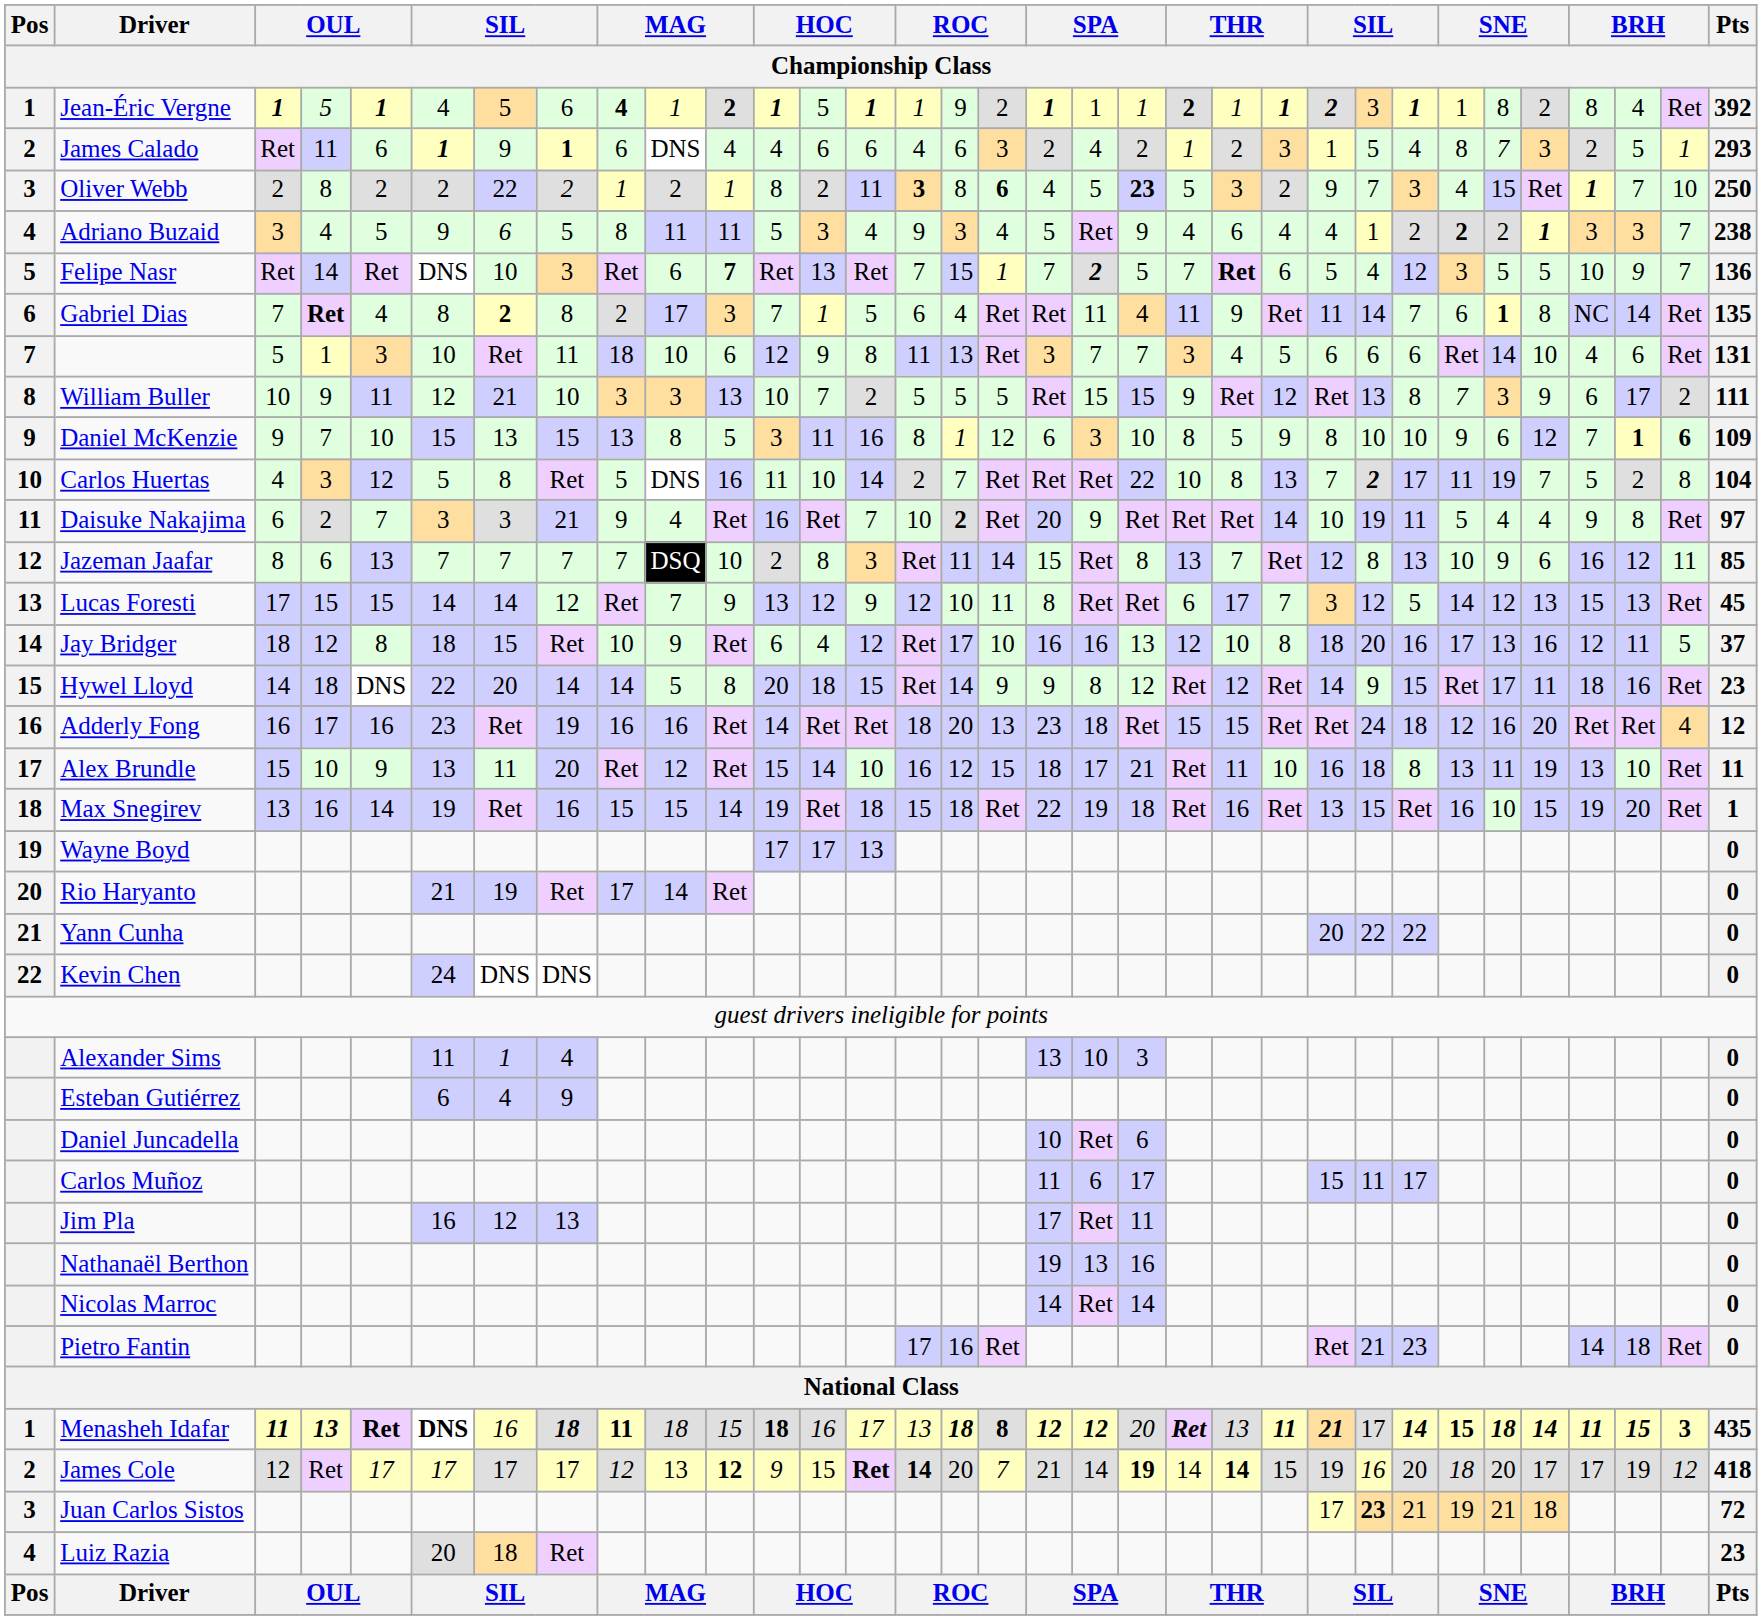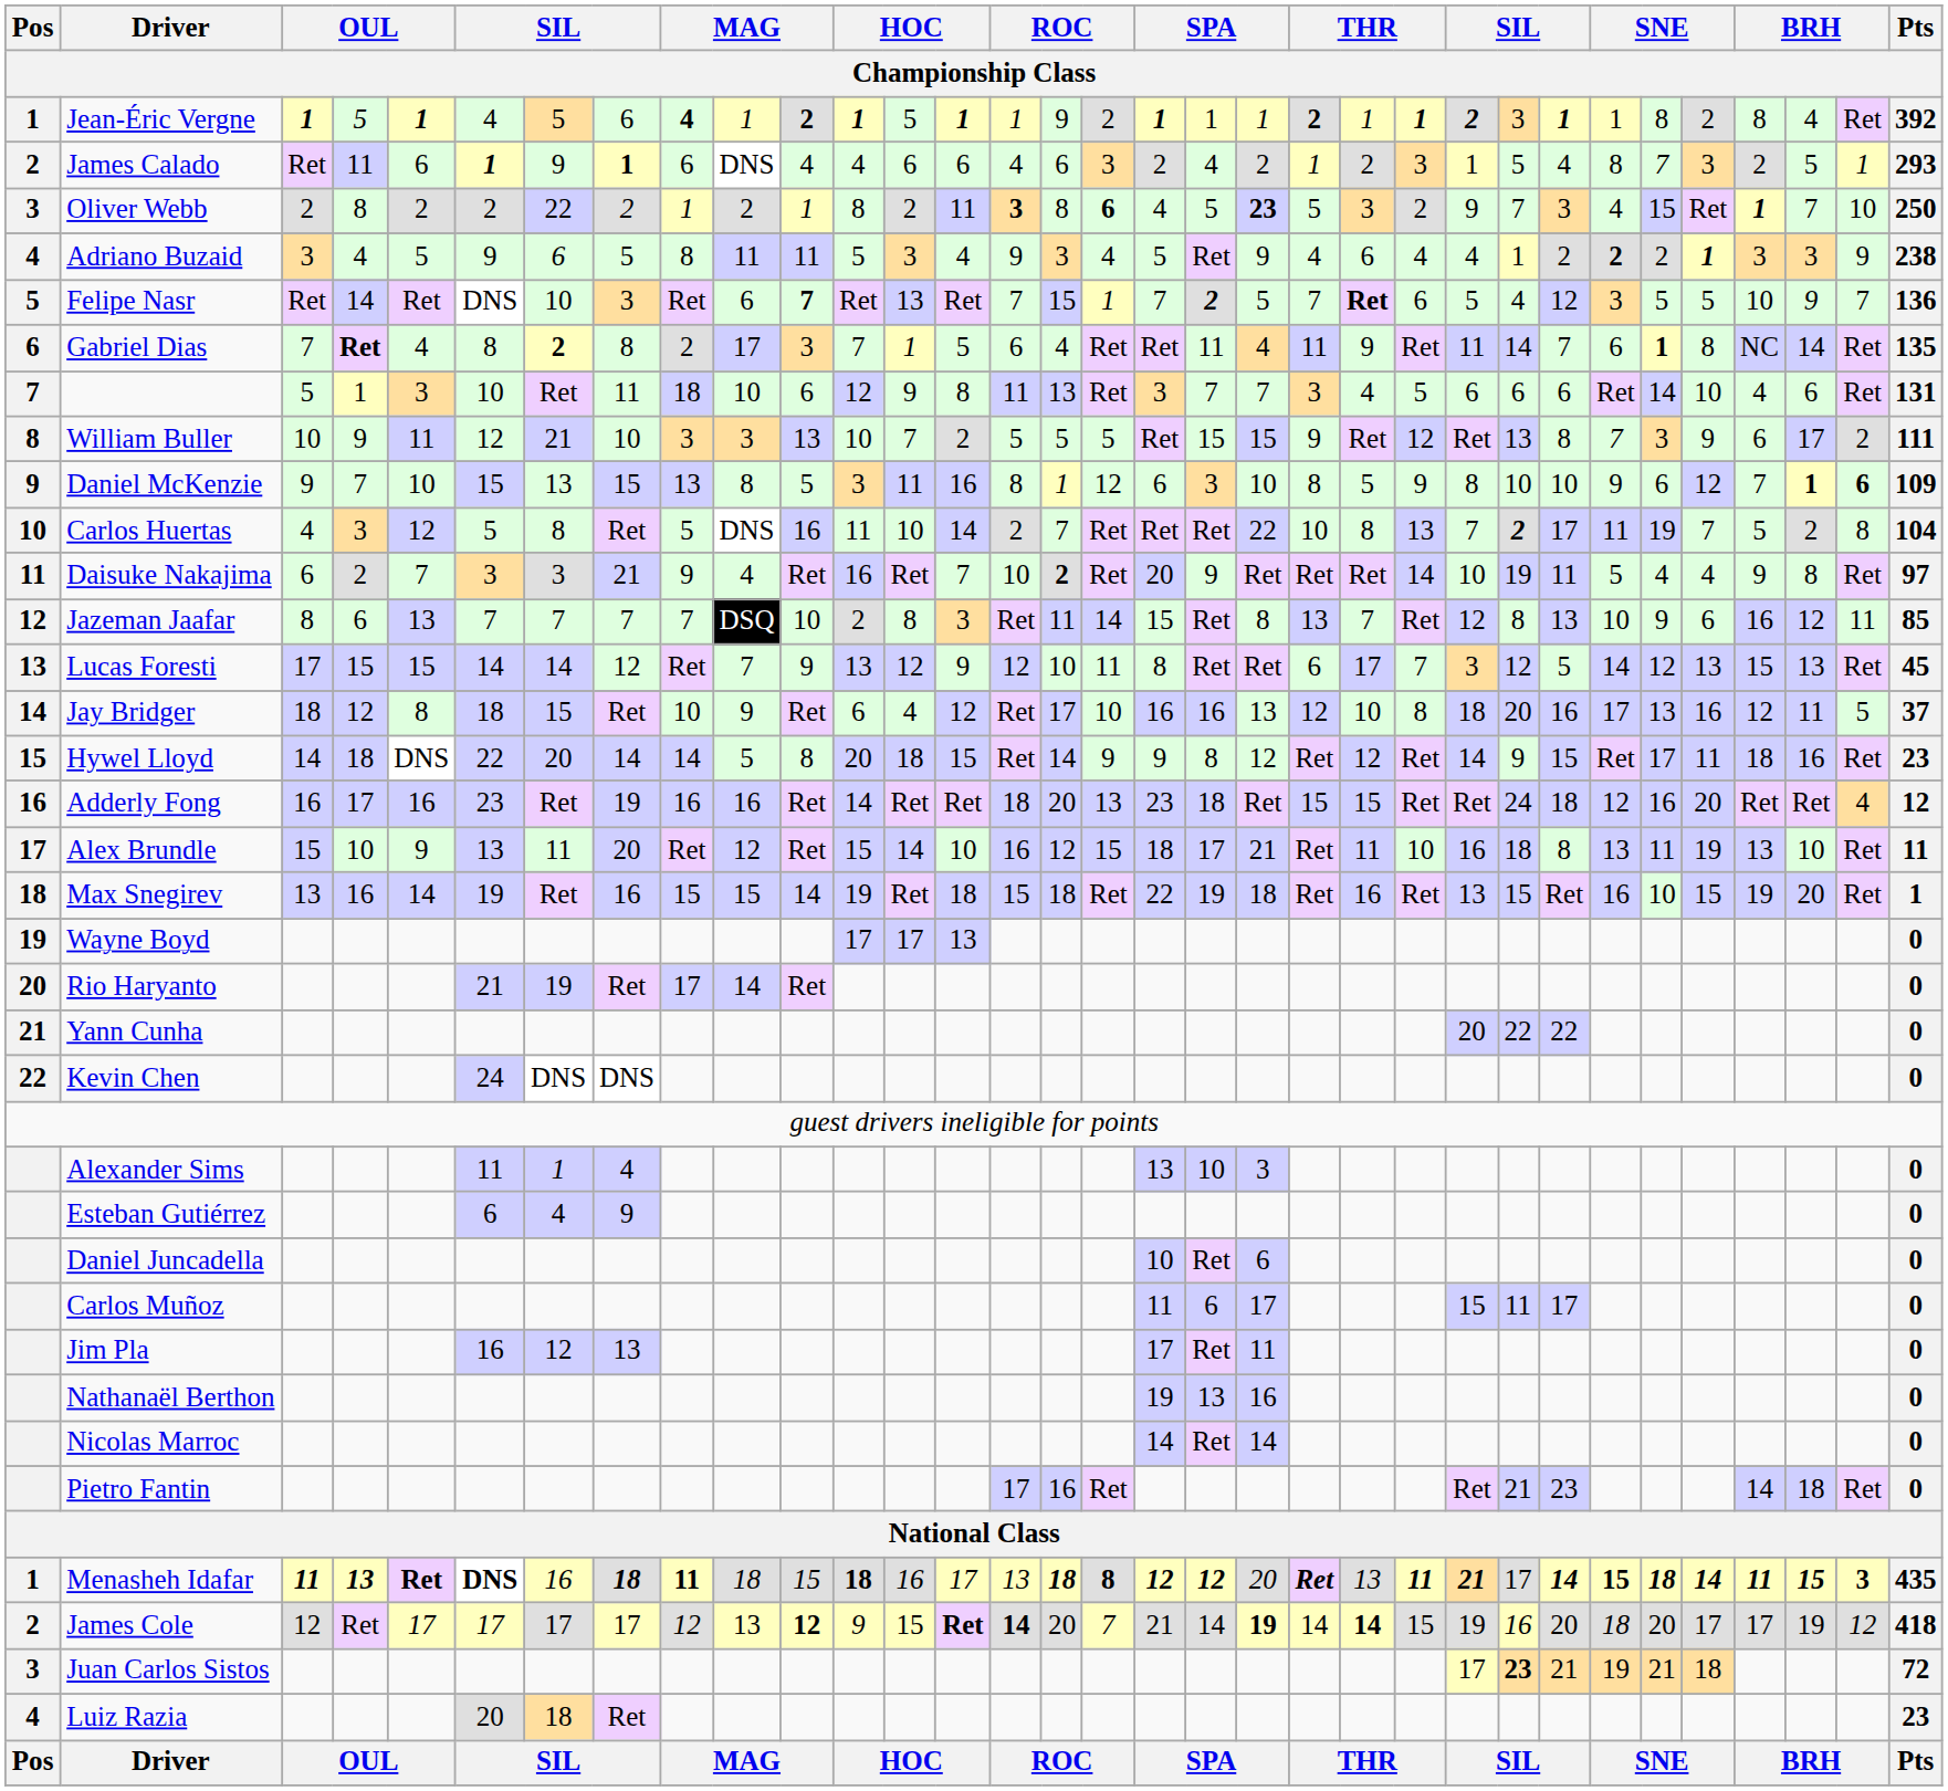Adriano Buzaid | column 32: 7 -> 9
